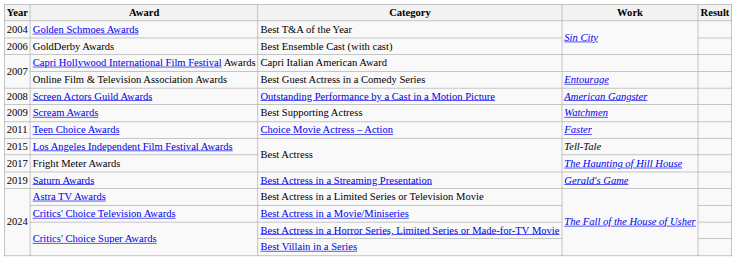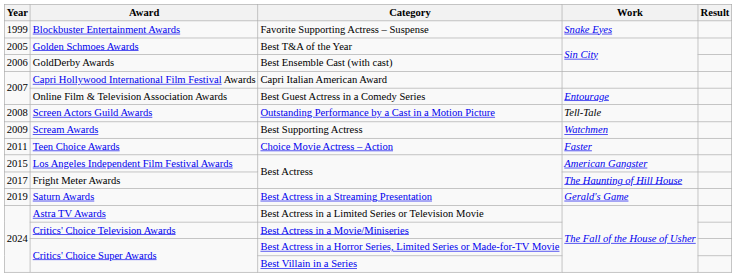+ row: 1999 | Blockbuster Entertainment Awards | Favorite Supporting Actress – Suspense | Snake Eyes
Golden Schmoes Awards | Year: 2004 -> 2005
Screen Actors Guild Awards | Work: American Gangster -> Tell-Tale
Los Angeles Independent Film Festival Awards | Work: Tell-Tale -> American Gangster
